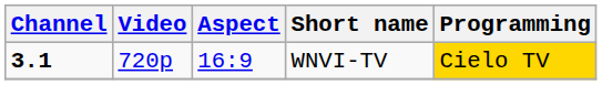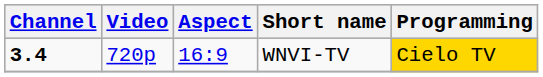WNVI-TV | Channel: 3.1 -> 3.4
